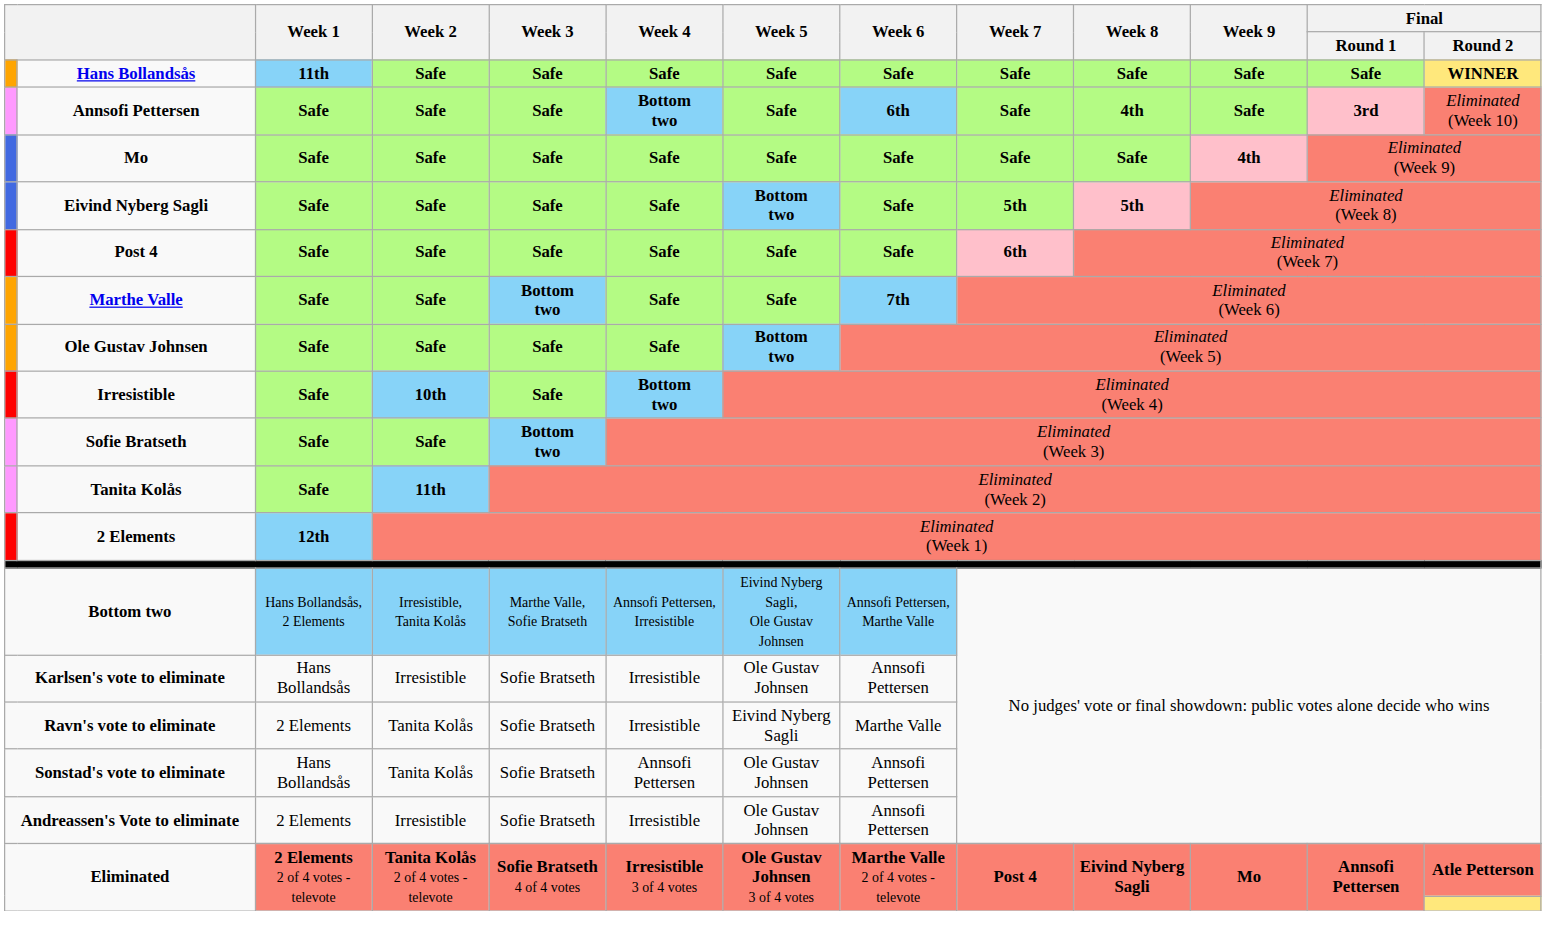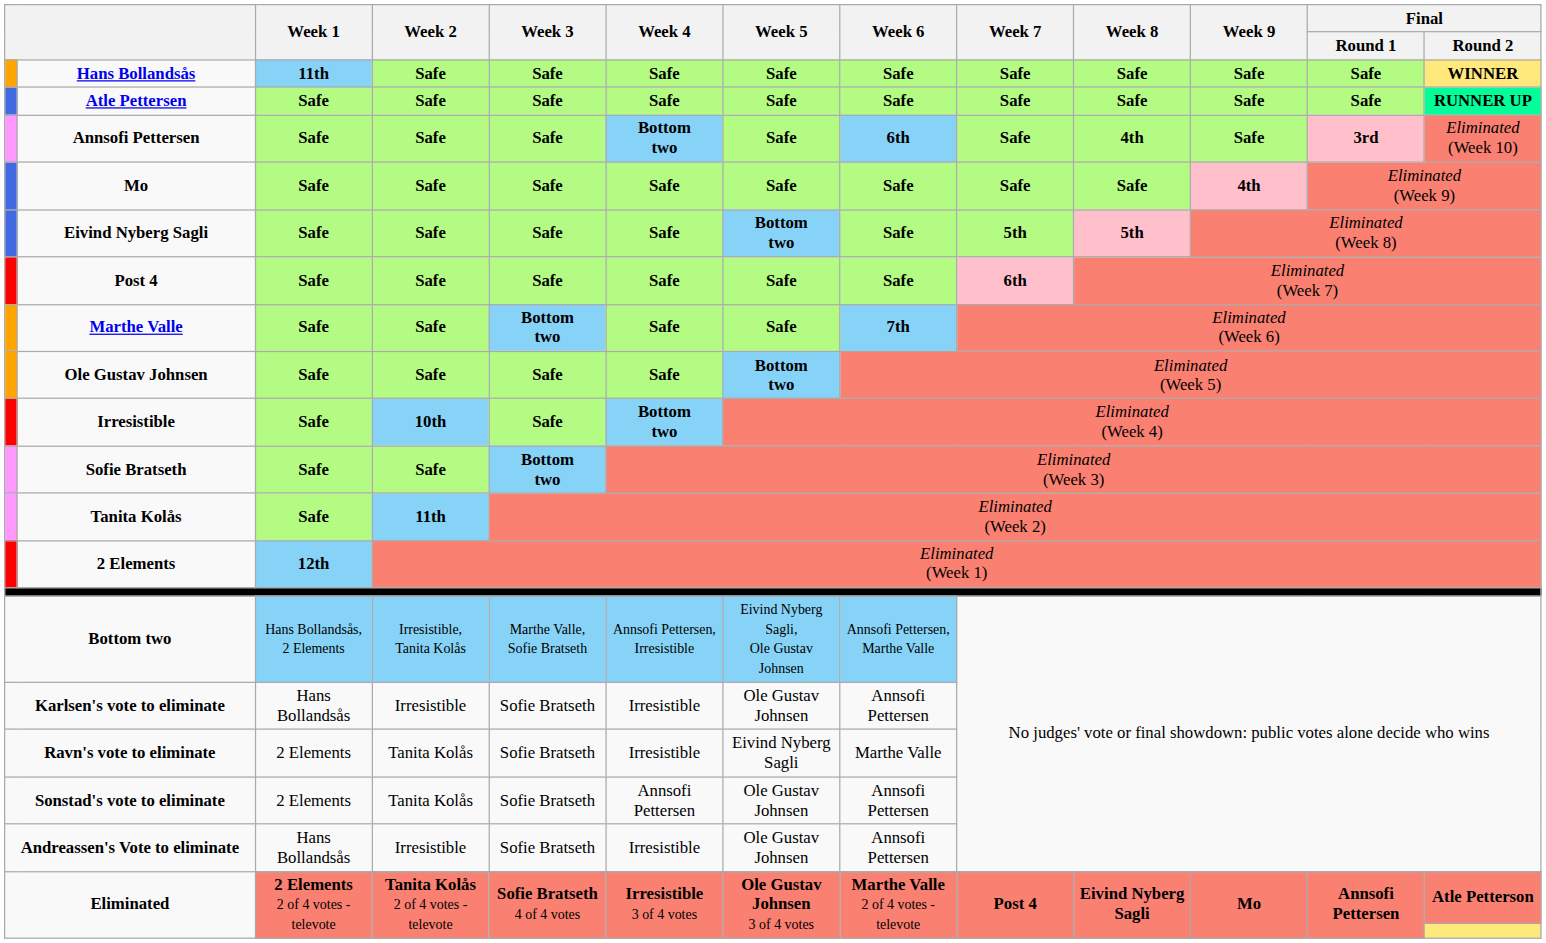+ row: Atle Pettersen | Safe | Safe | Safe | Safe | Safe | Safe | Safe | Safe | Safe | Safe | RUNNER UP
Sonstad's vote to eliminate | Week 1: Hans Bollandsås -> 2 Elements
Andreassen's Vote to eliminate | Week 1: 2 Elements -> Hans Bollandsås
